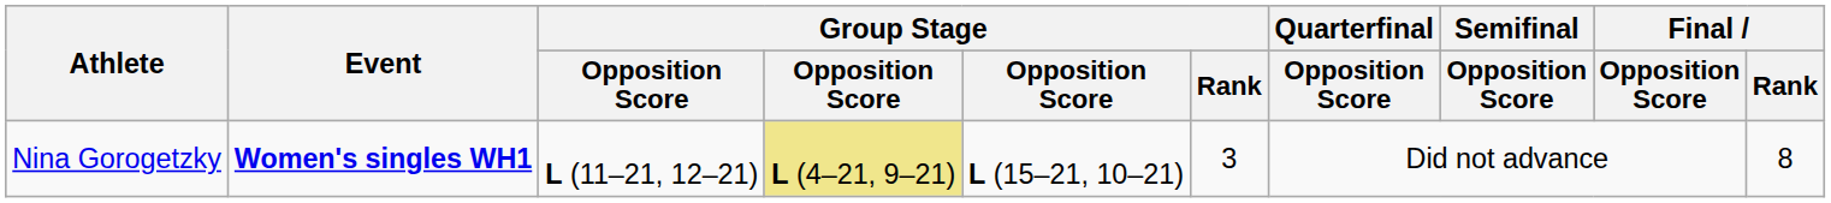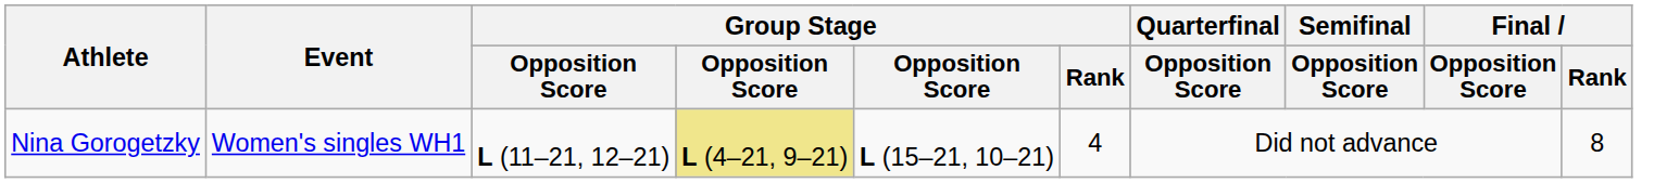Nina Gorogetzky | Event: bold -> normal
Nina Gorogetzky | Group Stage / Rank: 3 -> 4
